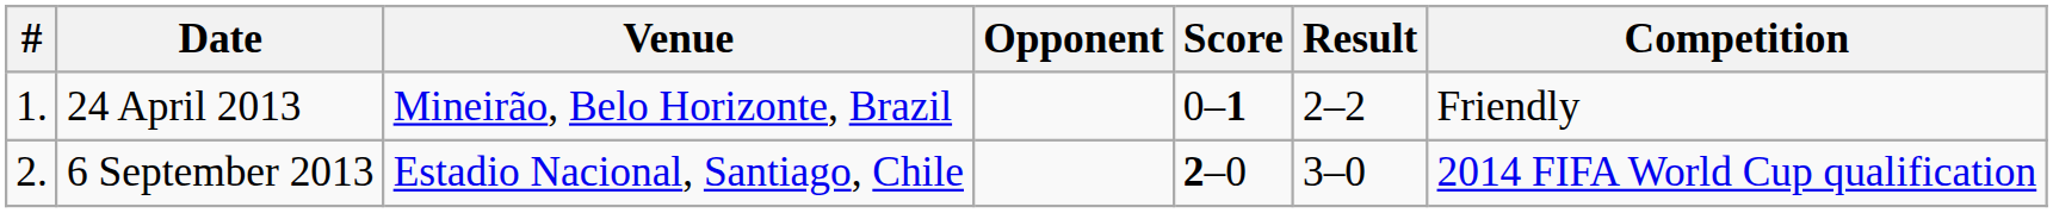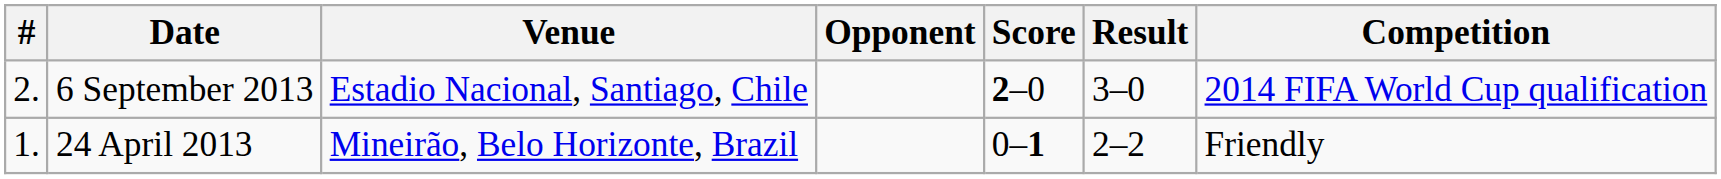rows swapped: 24 April 2013 <-> 6 September 2013
